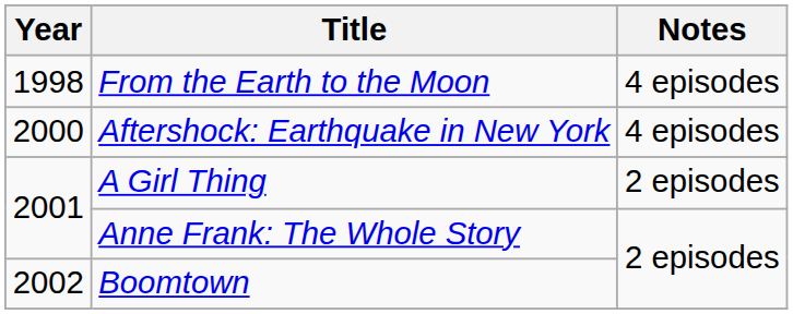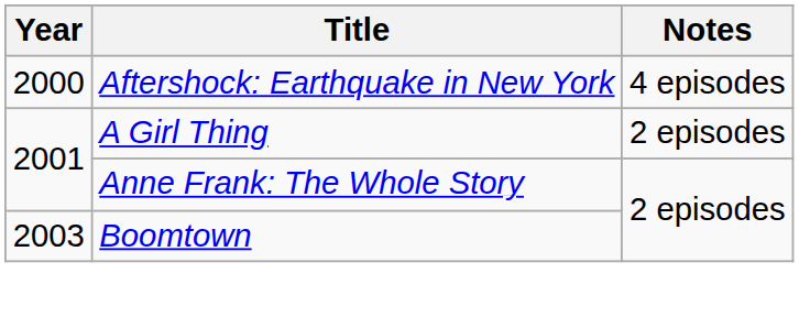- row: 1998 | From the Earth to the Moon | 4 episodes
Boomtown | Year: 2002 -> 2003
